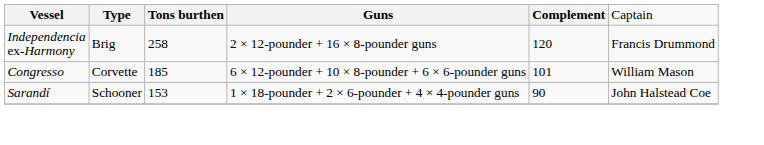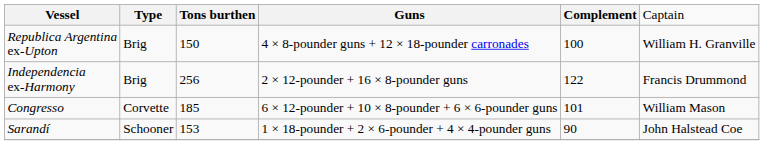+ row: Republica Argentina ex-Upton | Brig | 150 | 4 × 8-pounder guns + 12 × 18-pounder carronades | 100 | William H. Granville
Independencia ex-Harmony | column 3: 258 -> 256
Independencia ex-Harmony | column 5: 120 -> 122
